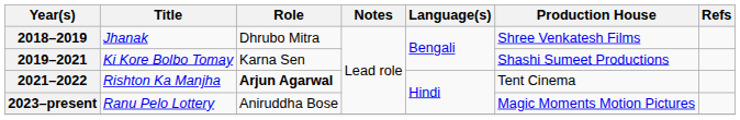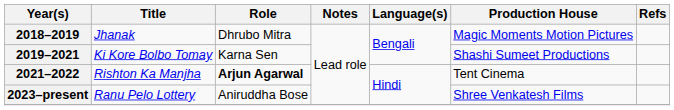2018–2019 | Production House: Shree Venkatesh Films -> Magic Moments Motion Pictures
2023–present | Production House: Magic Moments Motion Pictures -> Shree Venkatesh Films
